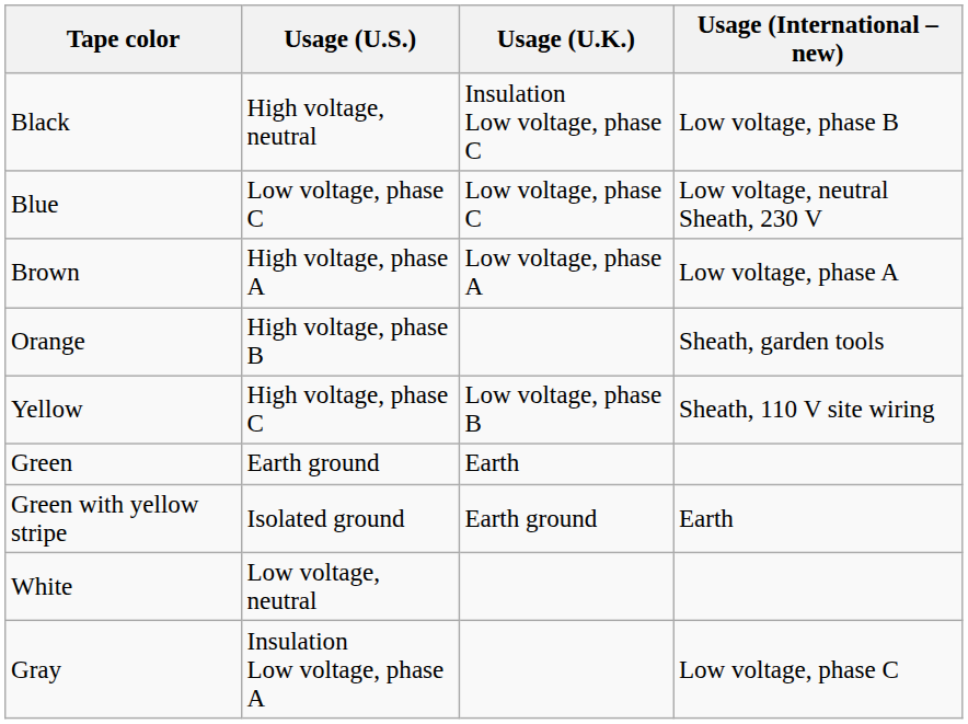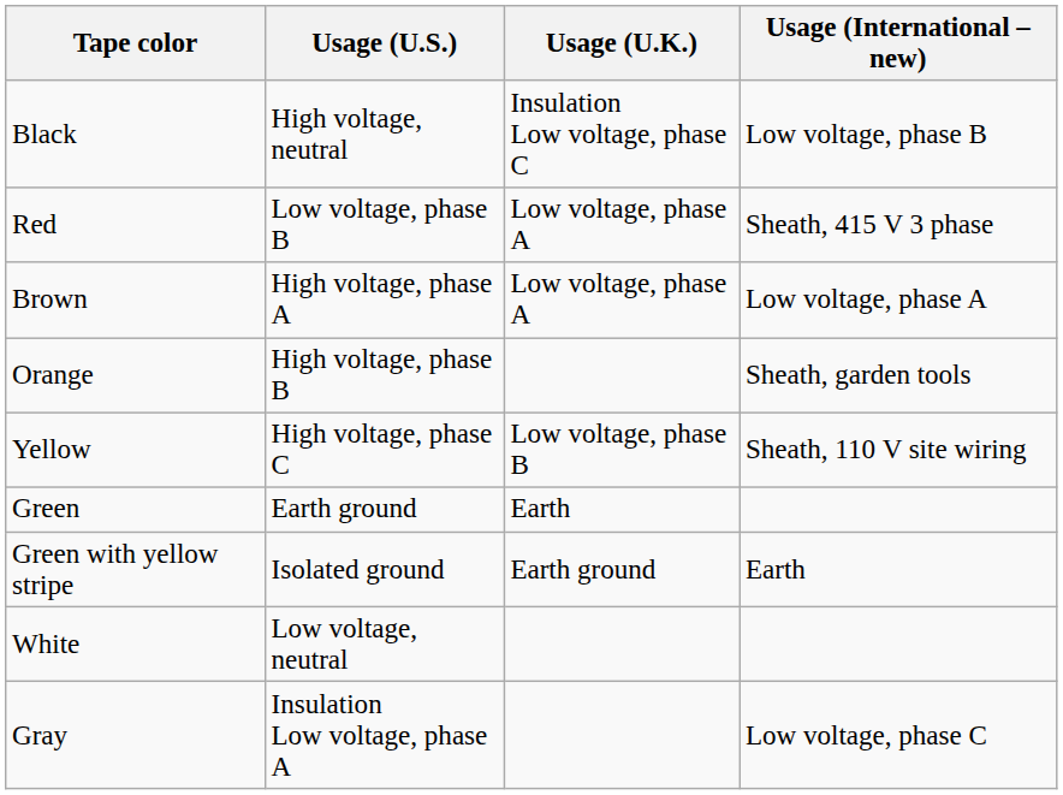+ row: Red | Low voltage, phase B | Low voltage, phase A | Sheath, 415 V 3 phase
- row: Blue | Low voltage, phase C | Low voltage, phase C | Low voltage, neutral Sheath, 230 V
